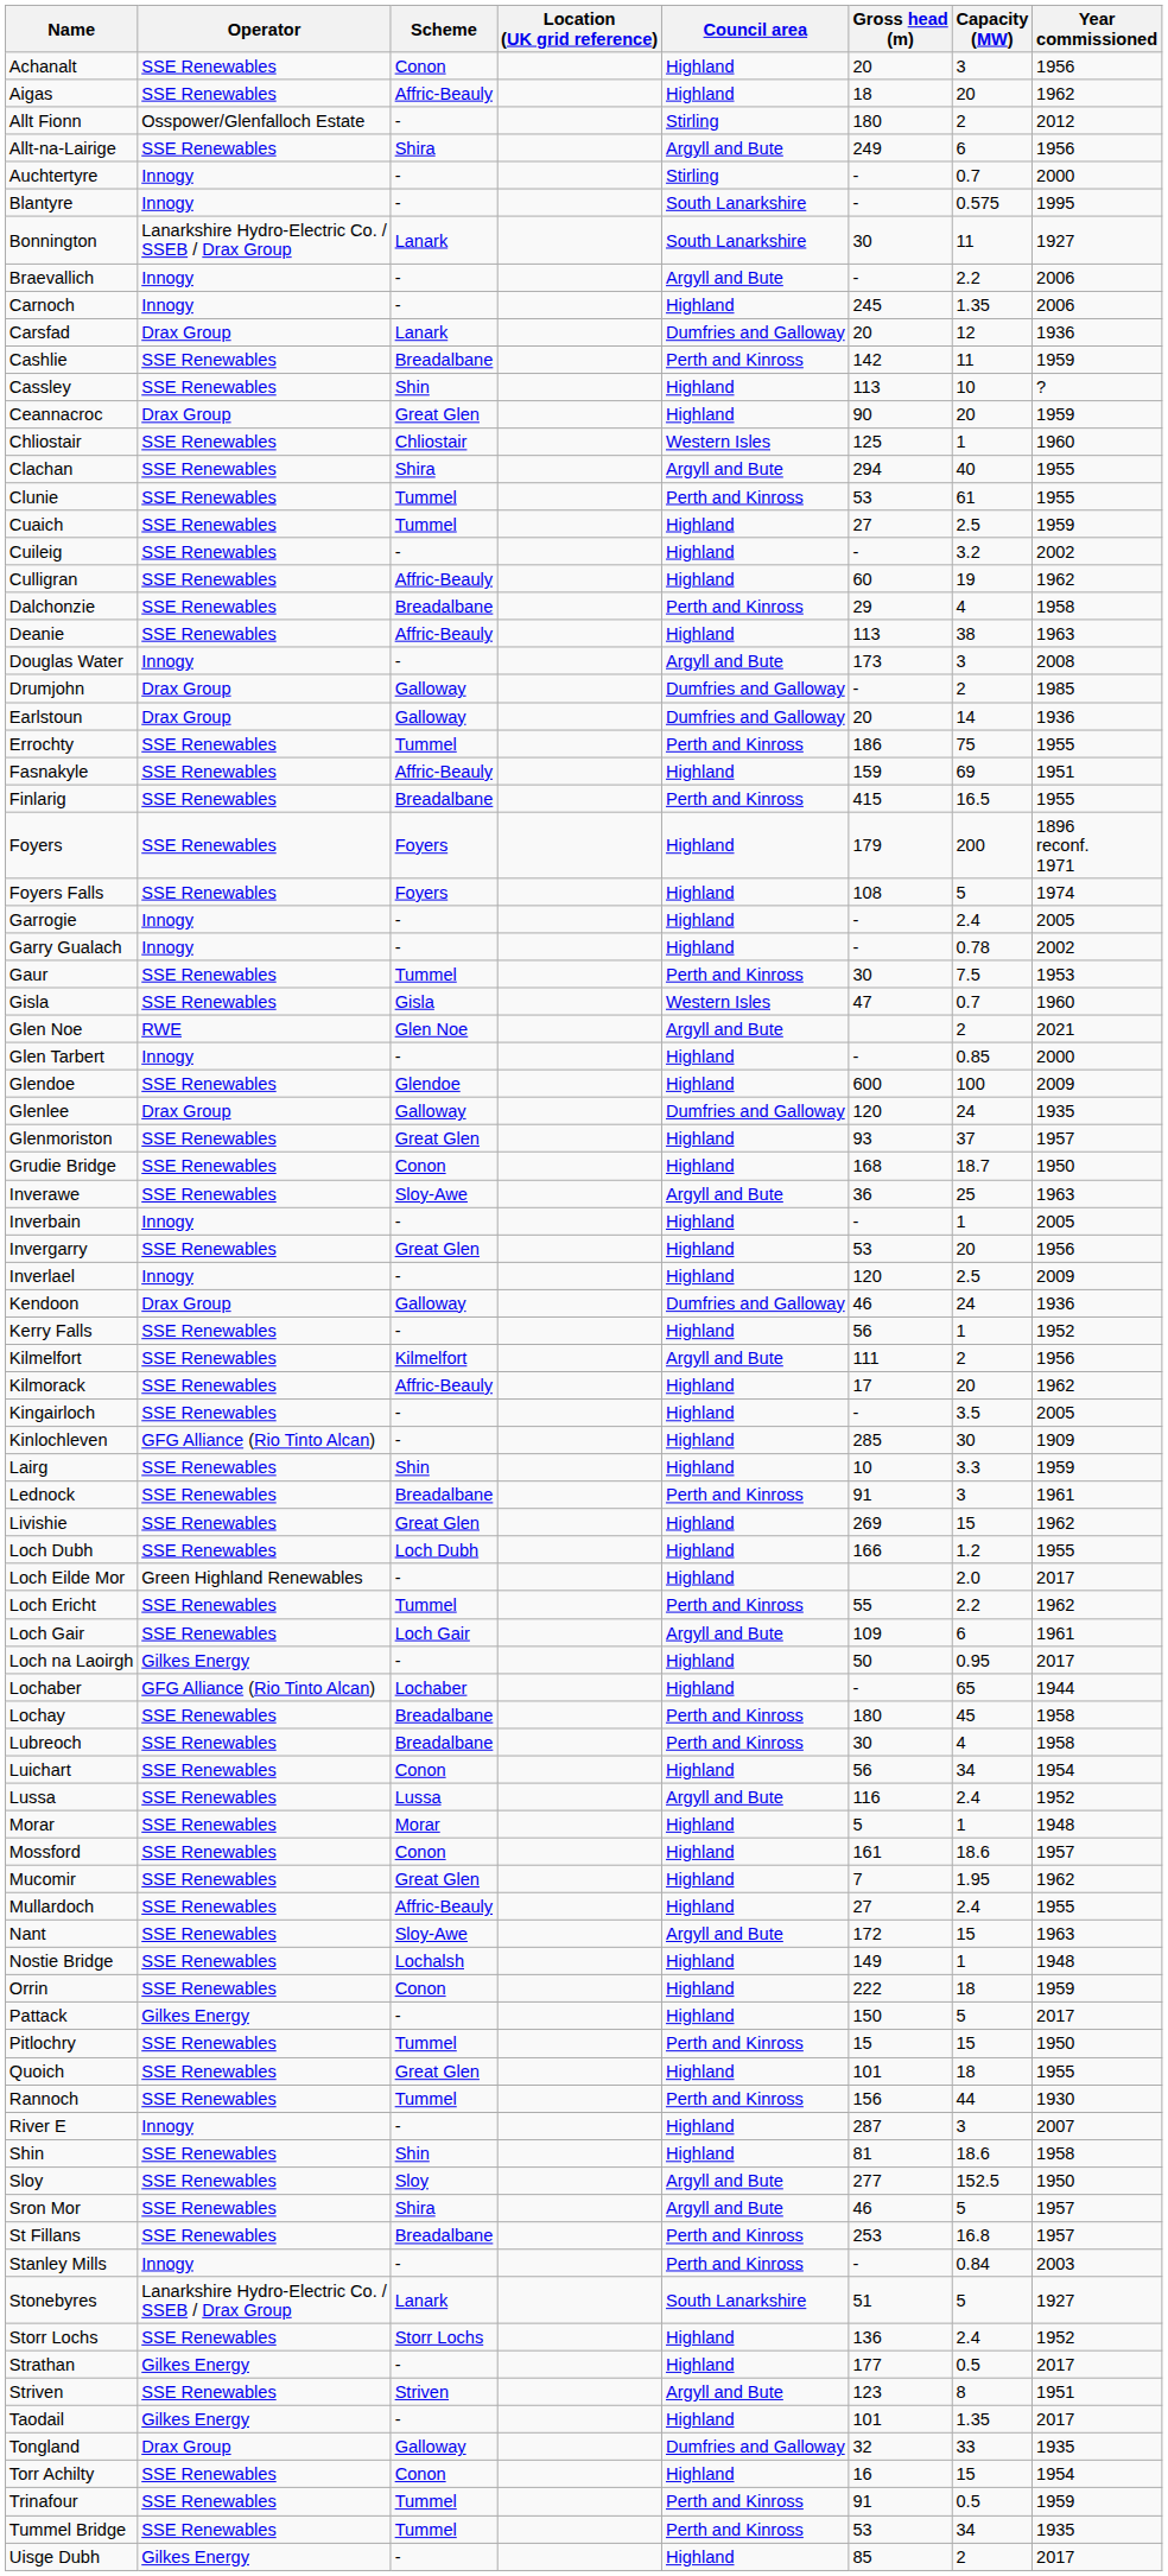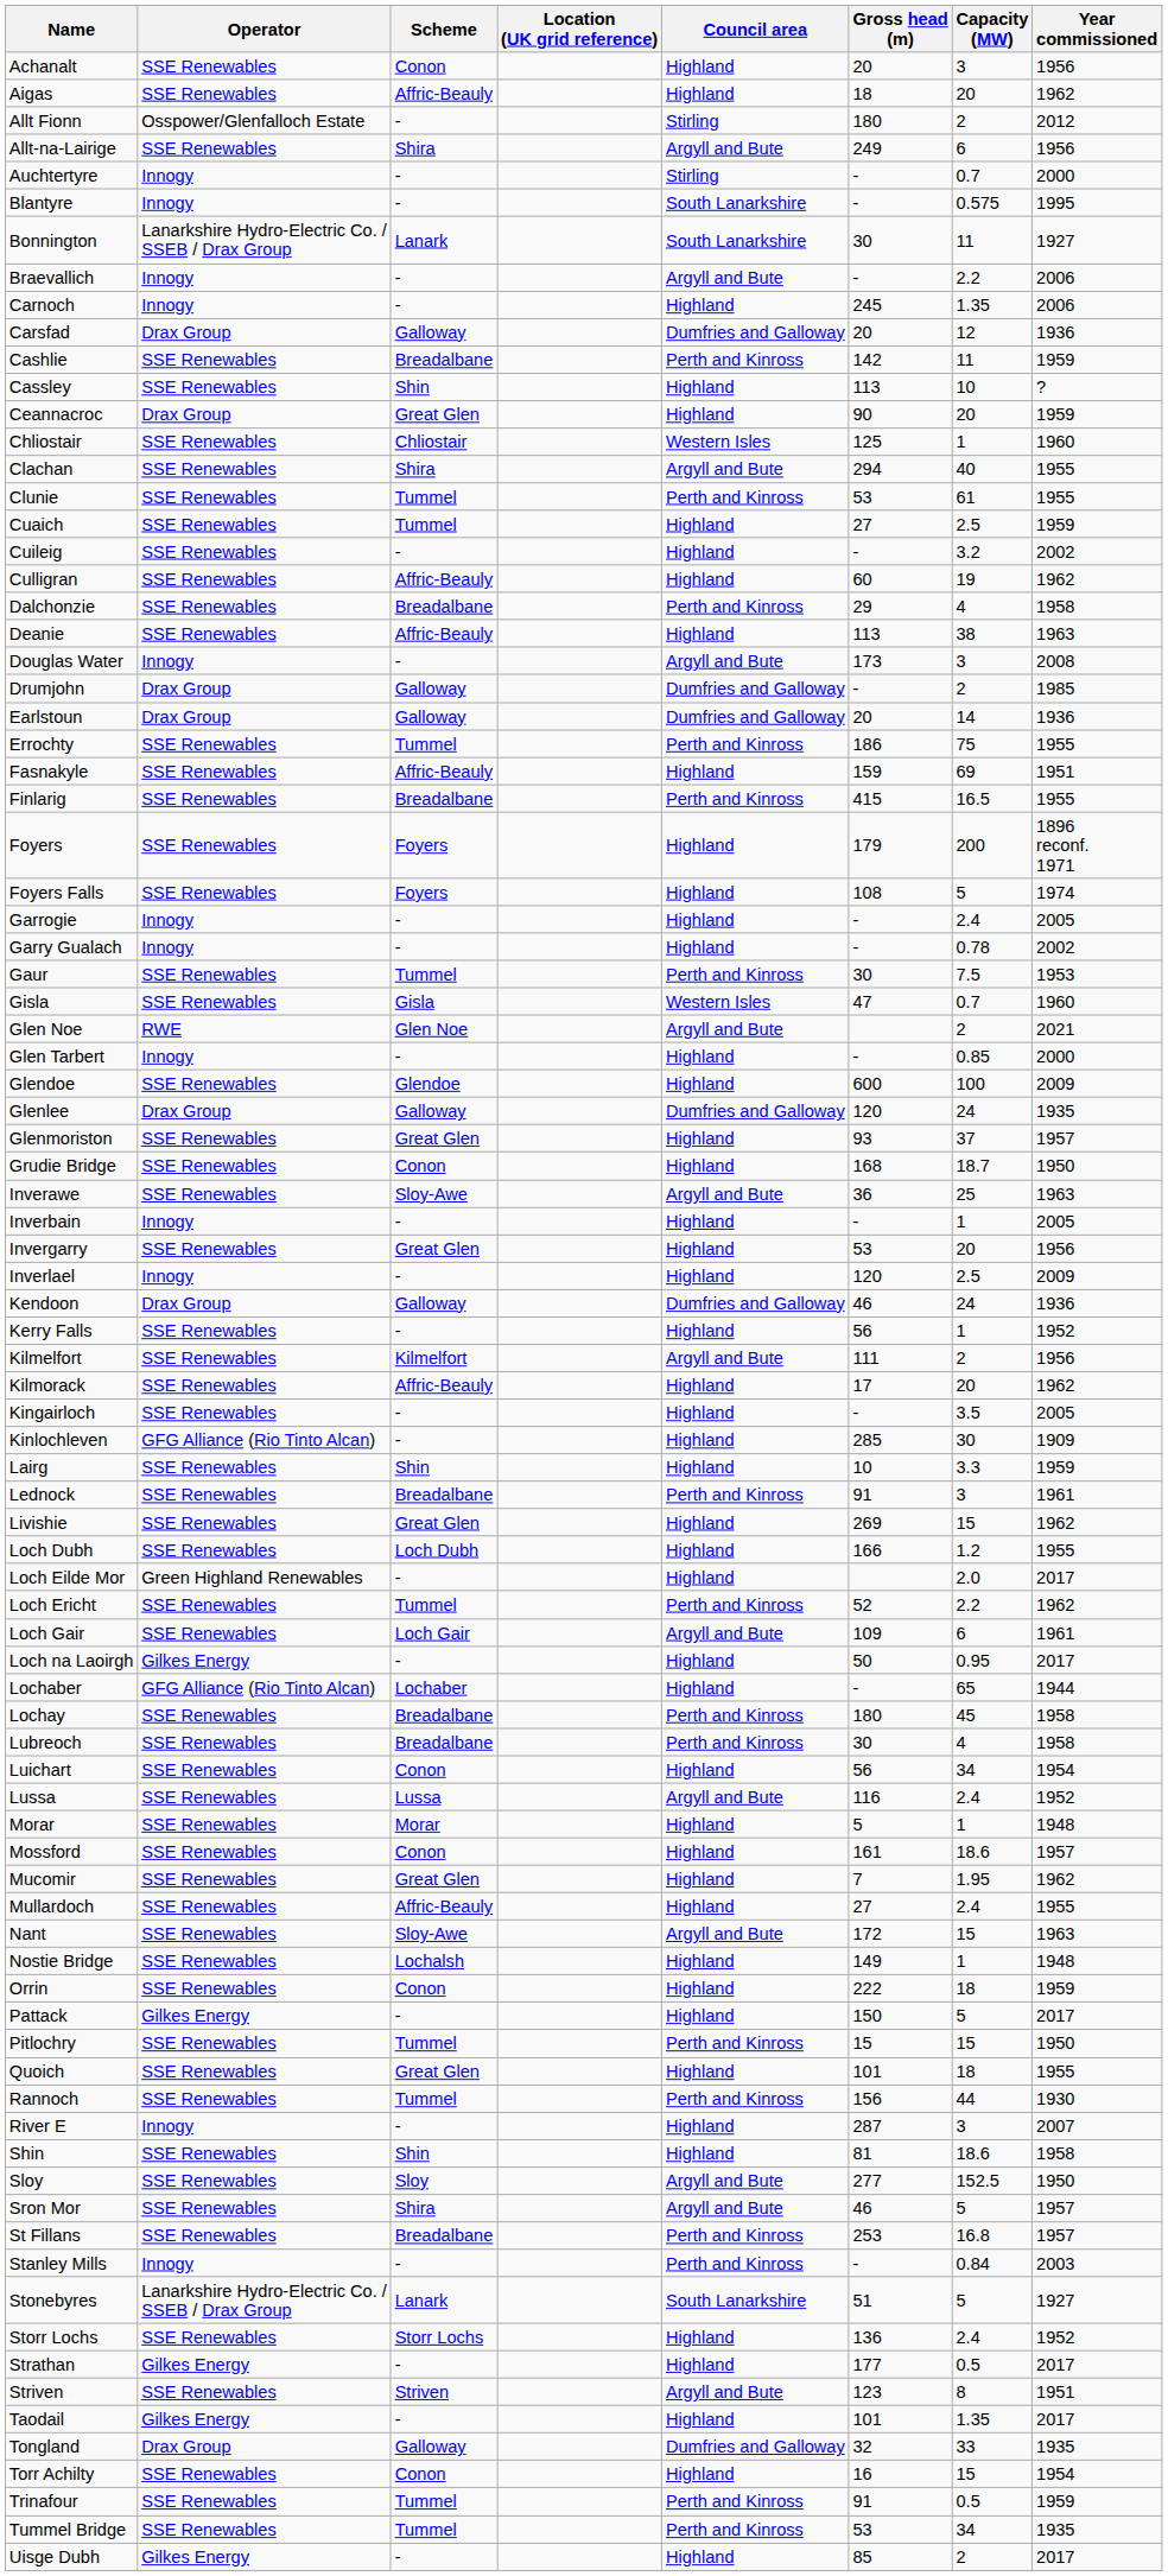Carsfad | Scheme: Lanark -> Galloway
Loch Ericht | Gross head (m): 55 -> 52
